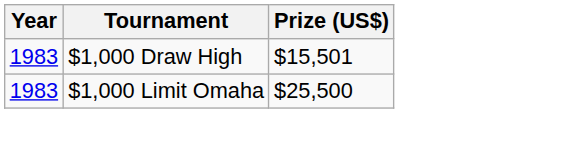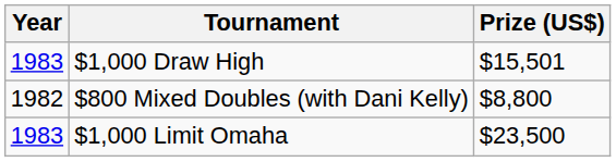+ row: 1982 | $800 Mixed Doubles (with Dani Kelly) | $8,800
$1,000 Limit Omaha | Prize (US$): $25,500 -> $23,500
